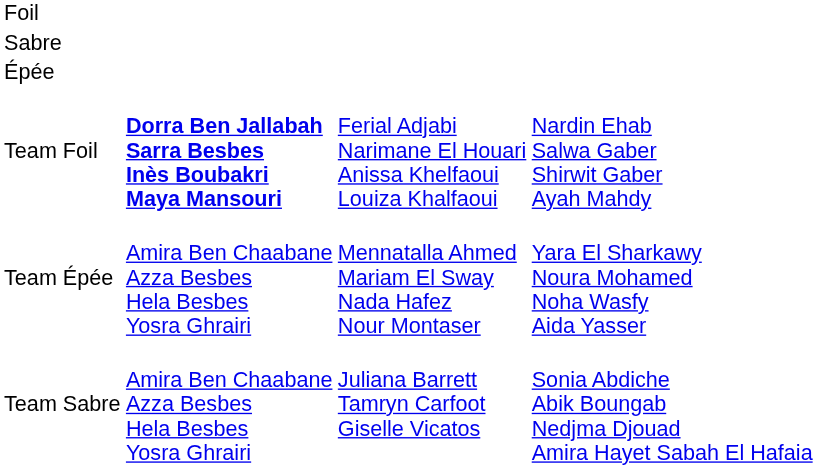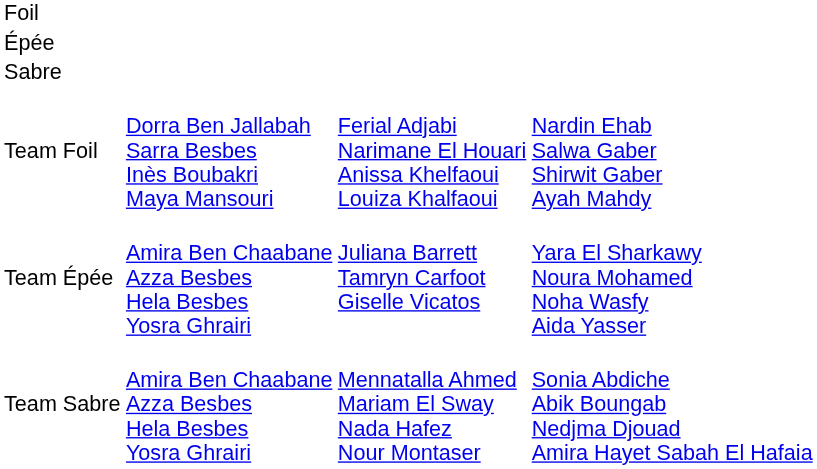rows swapped: Épée <-> Sabre
Team Foil | column 2: bold -> normal
Team Épée | column 3: Mennatalla Ahmed Mariam El Sway Nada Hafez Nour Montaser -> Juliana Barrett Tamryn Carfoot Giselle Vicatos
Team Sabre | column 3: Juliana Barrett Tamryn Carfoot Giselle Vicatos -> Mennatalla Ahmed Mariam El Sway Nada Hafez Nour Montaser
